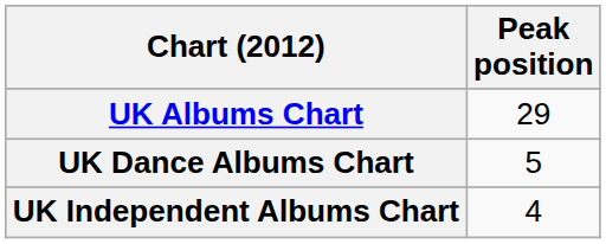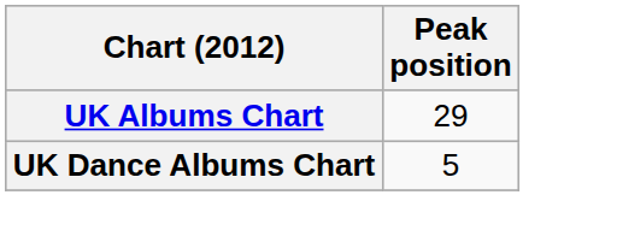- row: UK Independent Albums Chart | 4
